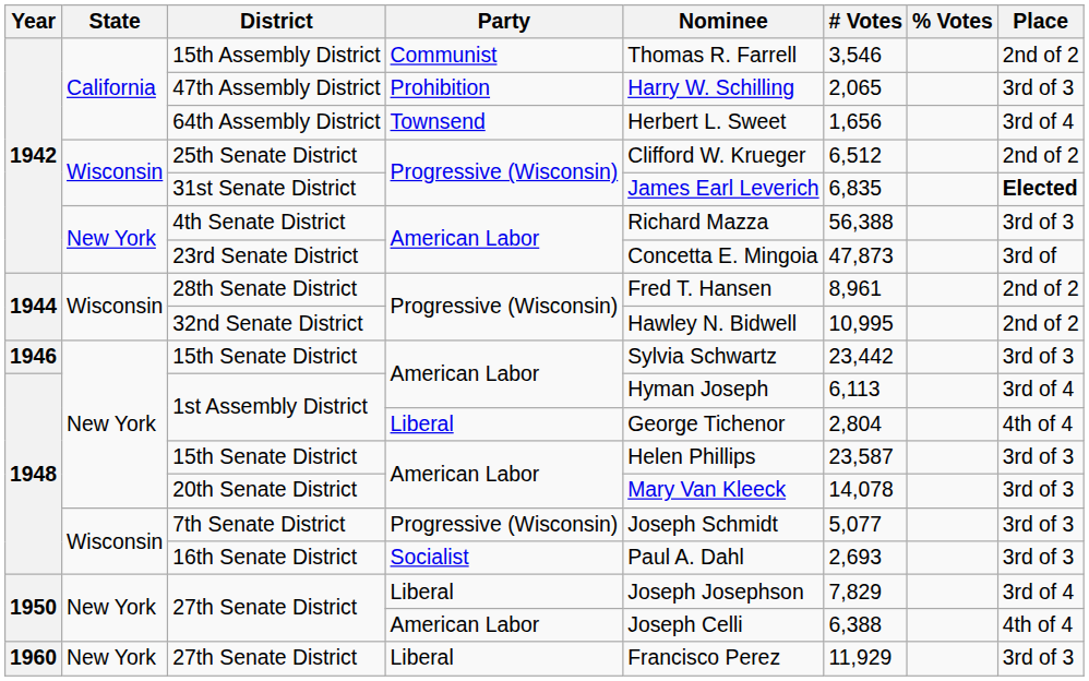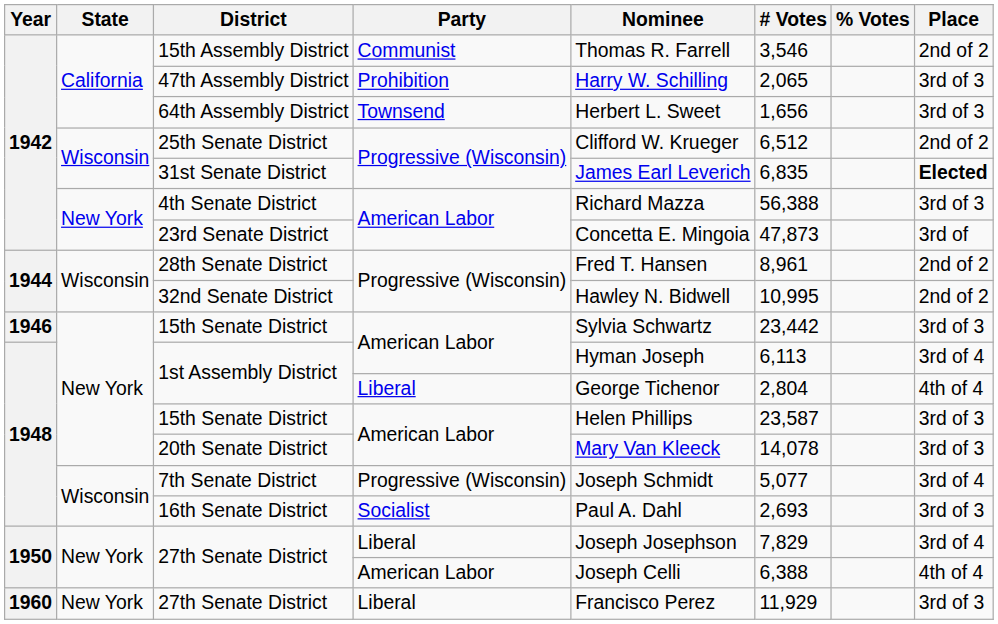64th Assembly District | Place: 3rd of 4 -> 3rd of 3
7th Senate District | Place: 3rd of 3 -> 3rd of 4
